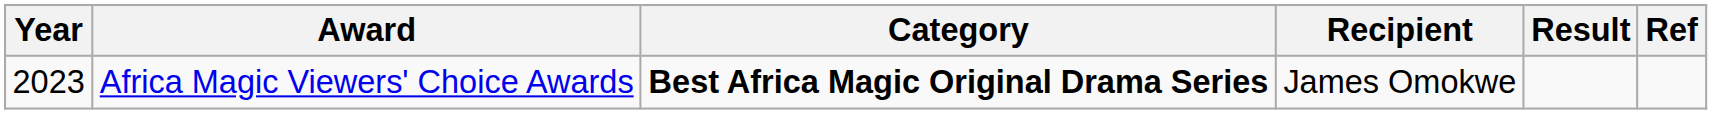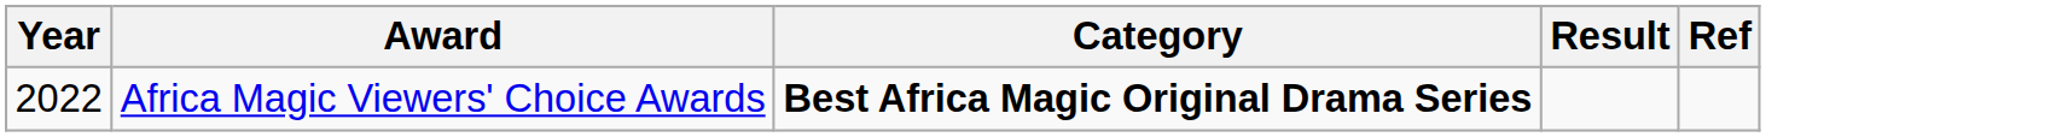- column: Recipient | James Omokwe
Africa Magic Viewers' Choice Awards | Year: 2023 -> 2022
